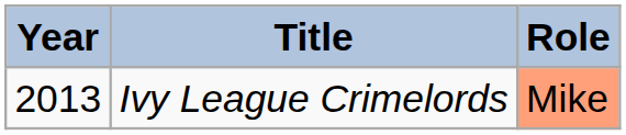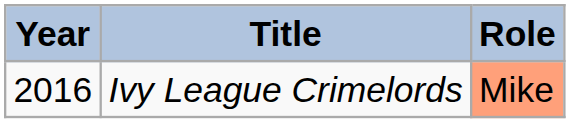Ivy League Crimelords | Year: 2013 -> 2016
